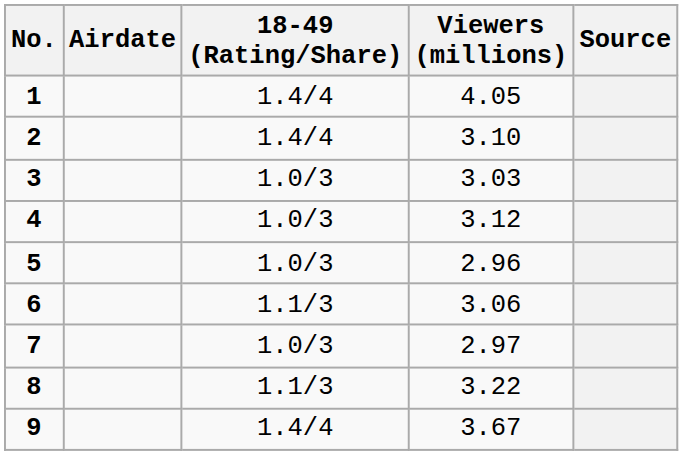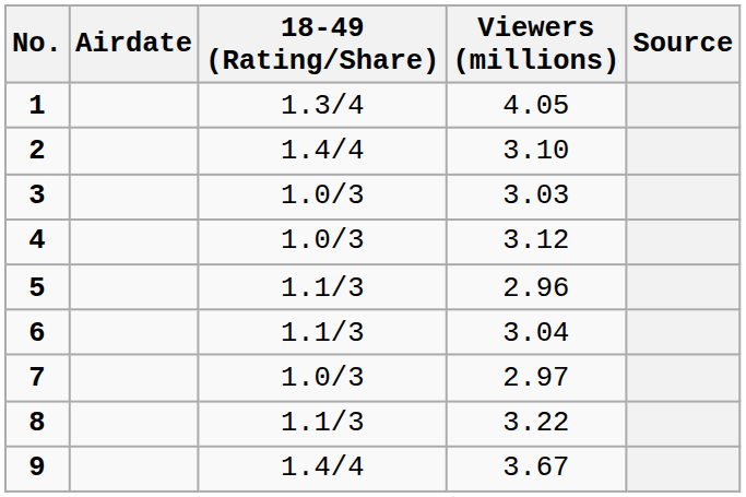1 | 18-49 (Rating/Share): 1.4/4 -> 1.3/4
5 | 18-49 (Rating/Share): 1.0/3 -> 1.1/3
6 | Viewers (millions): 3.06 -> 3.04
